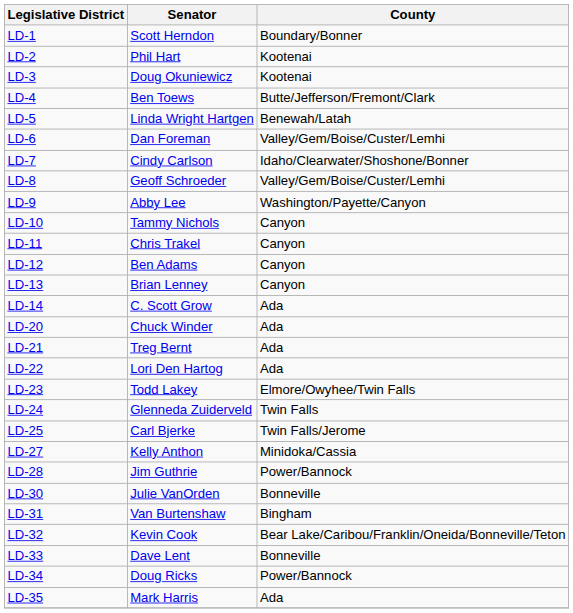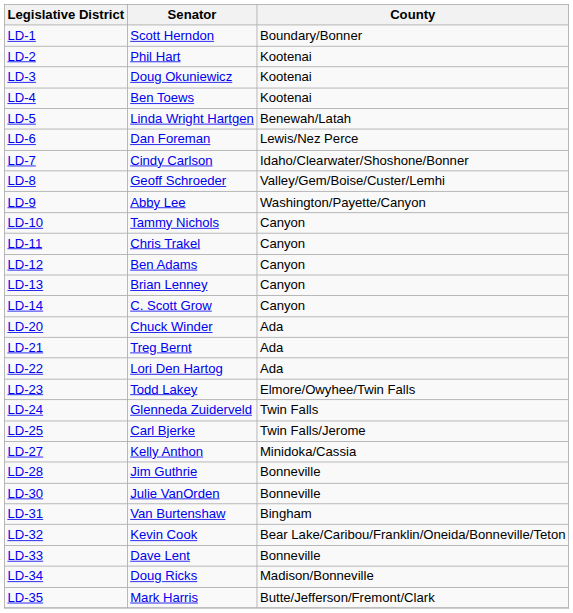LD-4 | County: Butte/Jefferson/Fremont/Clark -> Kootenai
LD-6 | County: Valley/Gem/Boise/Custer/Lemhi -> Lewis/Nez Perce
LD-14 | County: Ada -> Canyon
LD-28 | County: Power/Bannock -> Bonneville
LD-34 | County: Power/Bannock -> Madison/Bonneville
LD-35 | County: Ada -> Butte/Jefferson/Fremont/Clark
